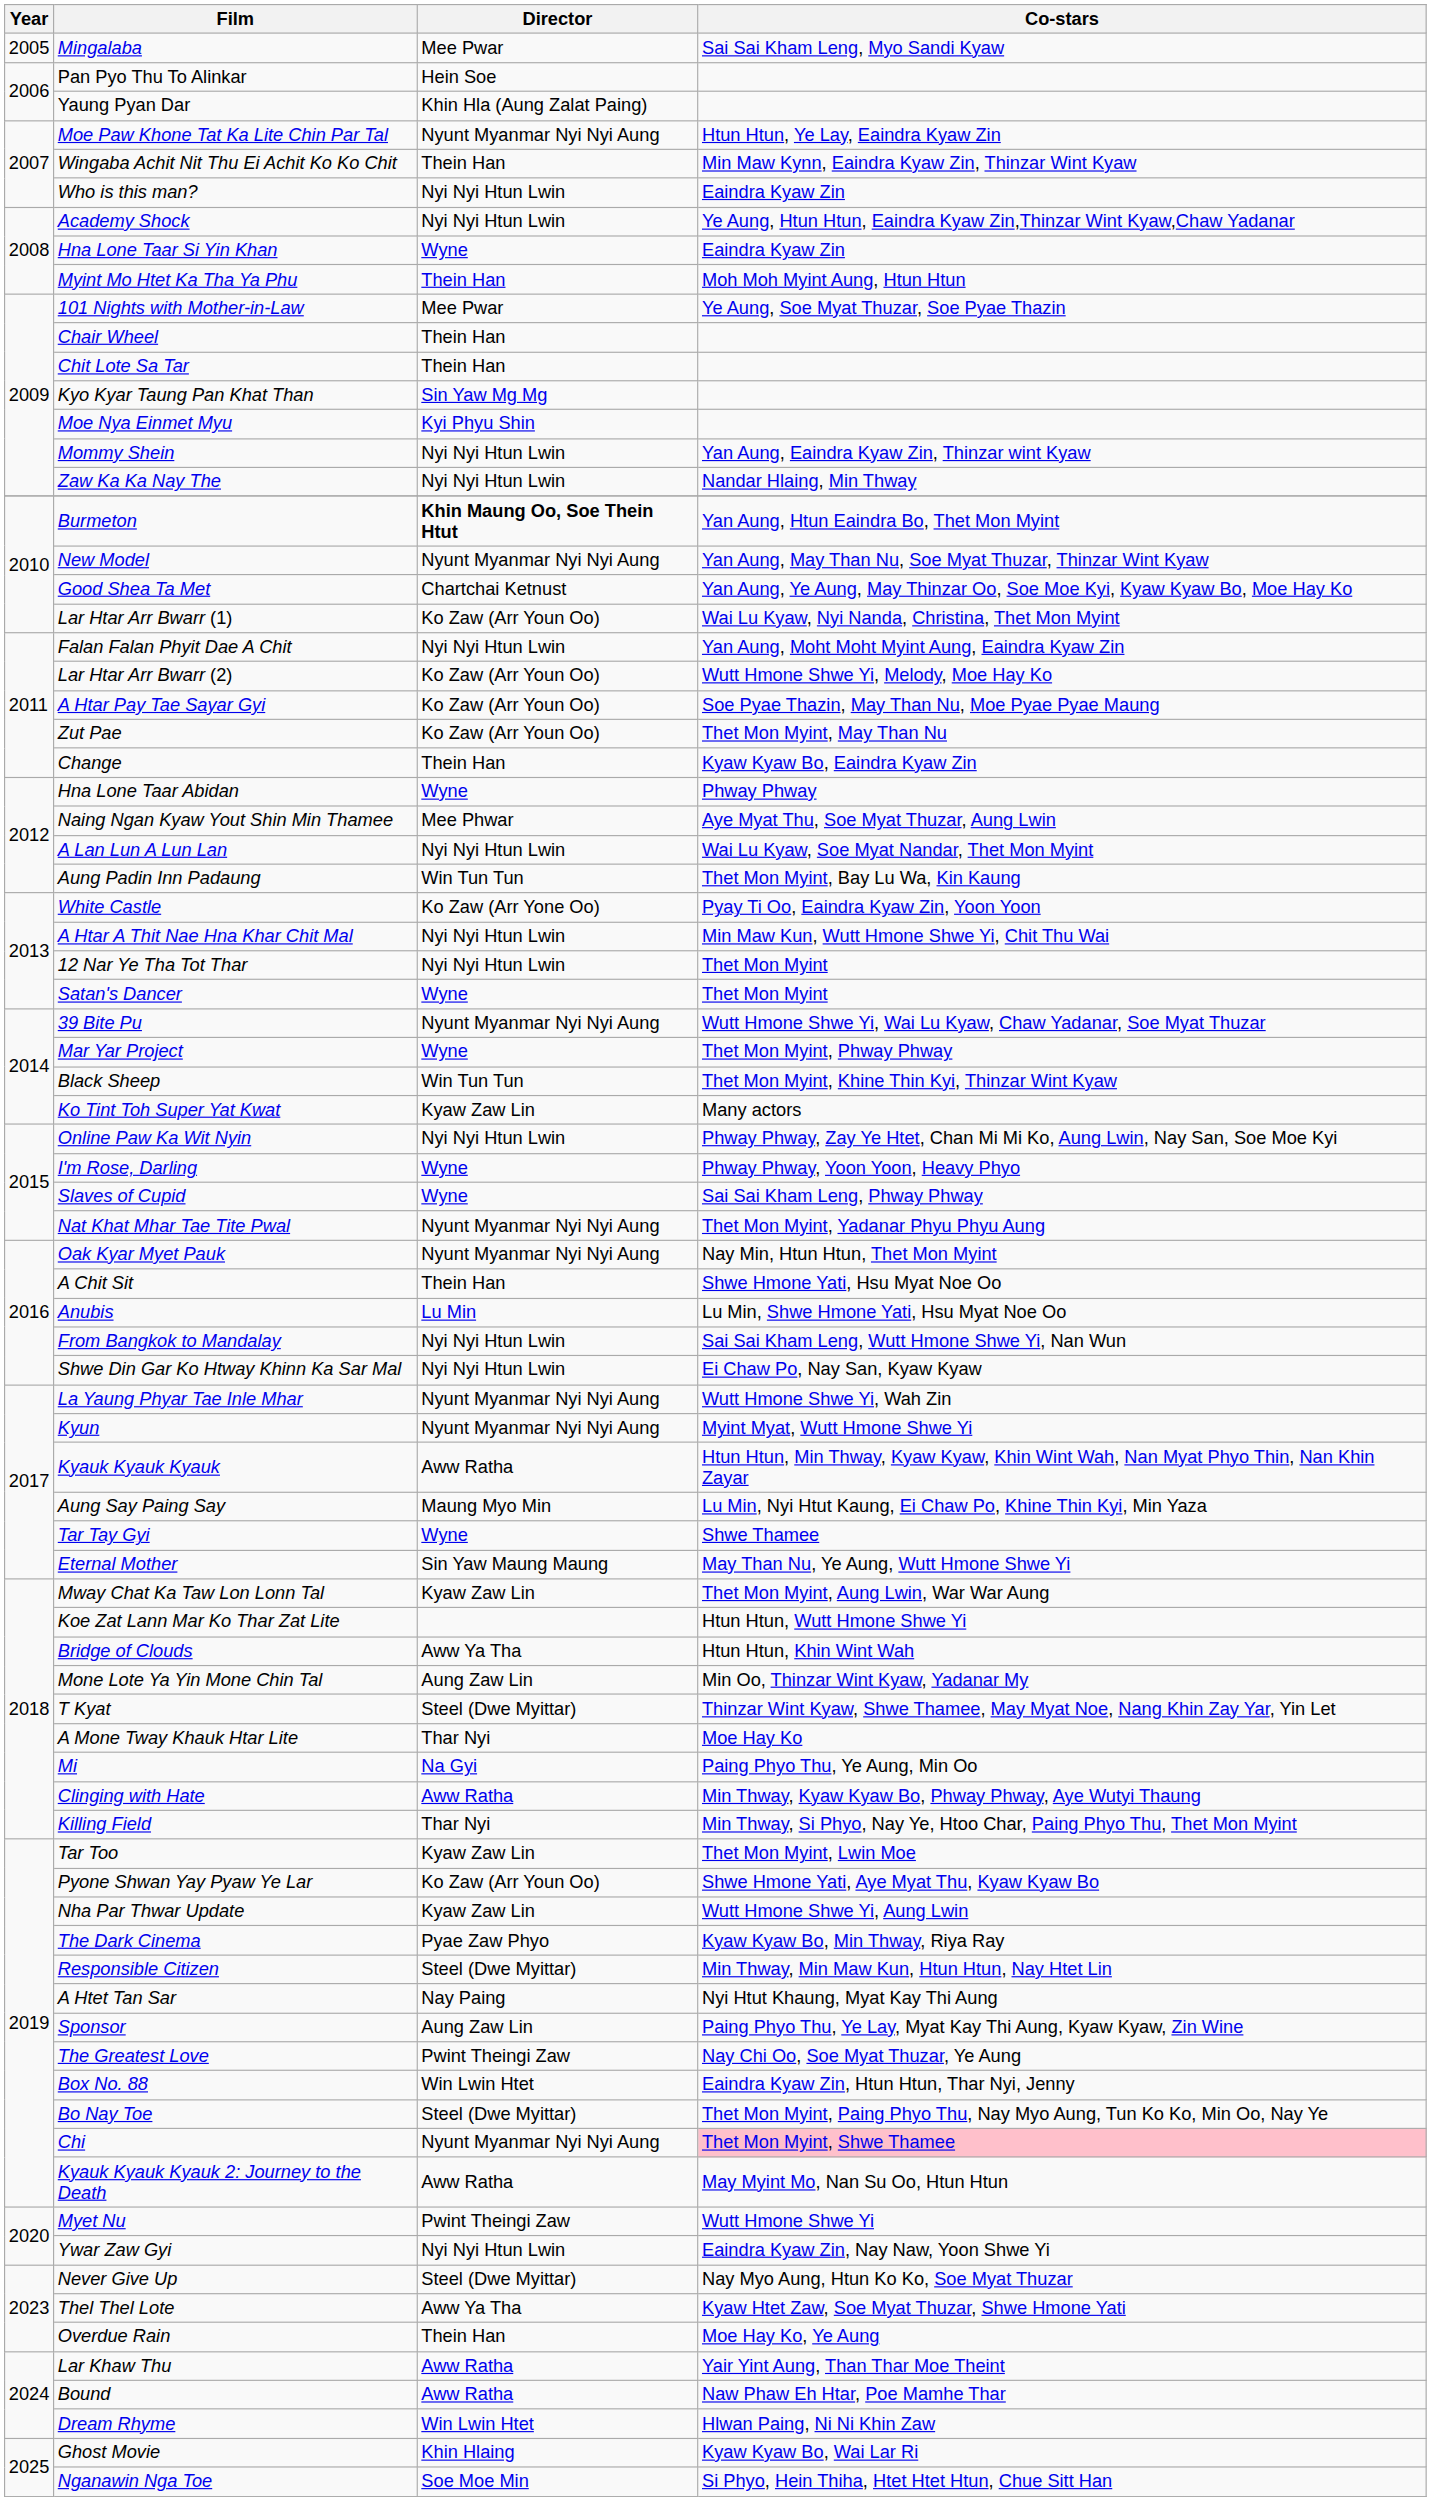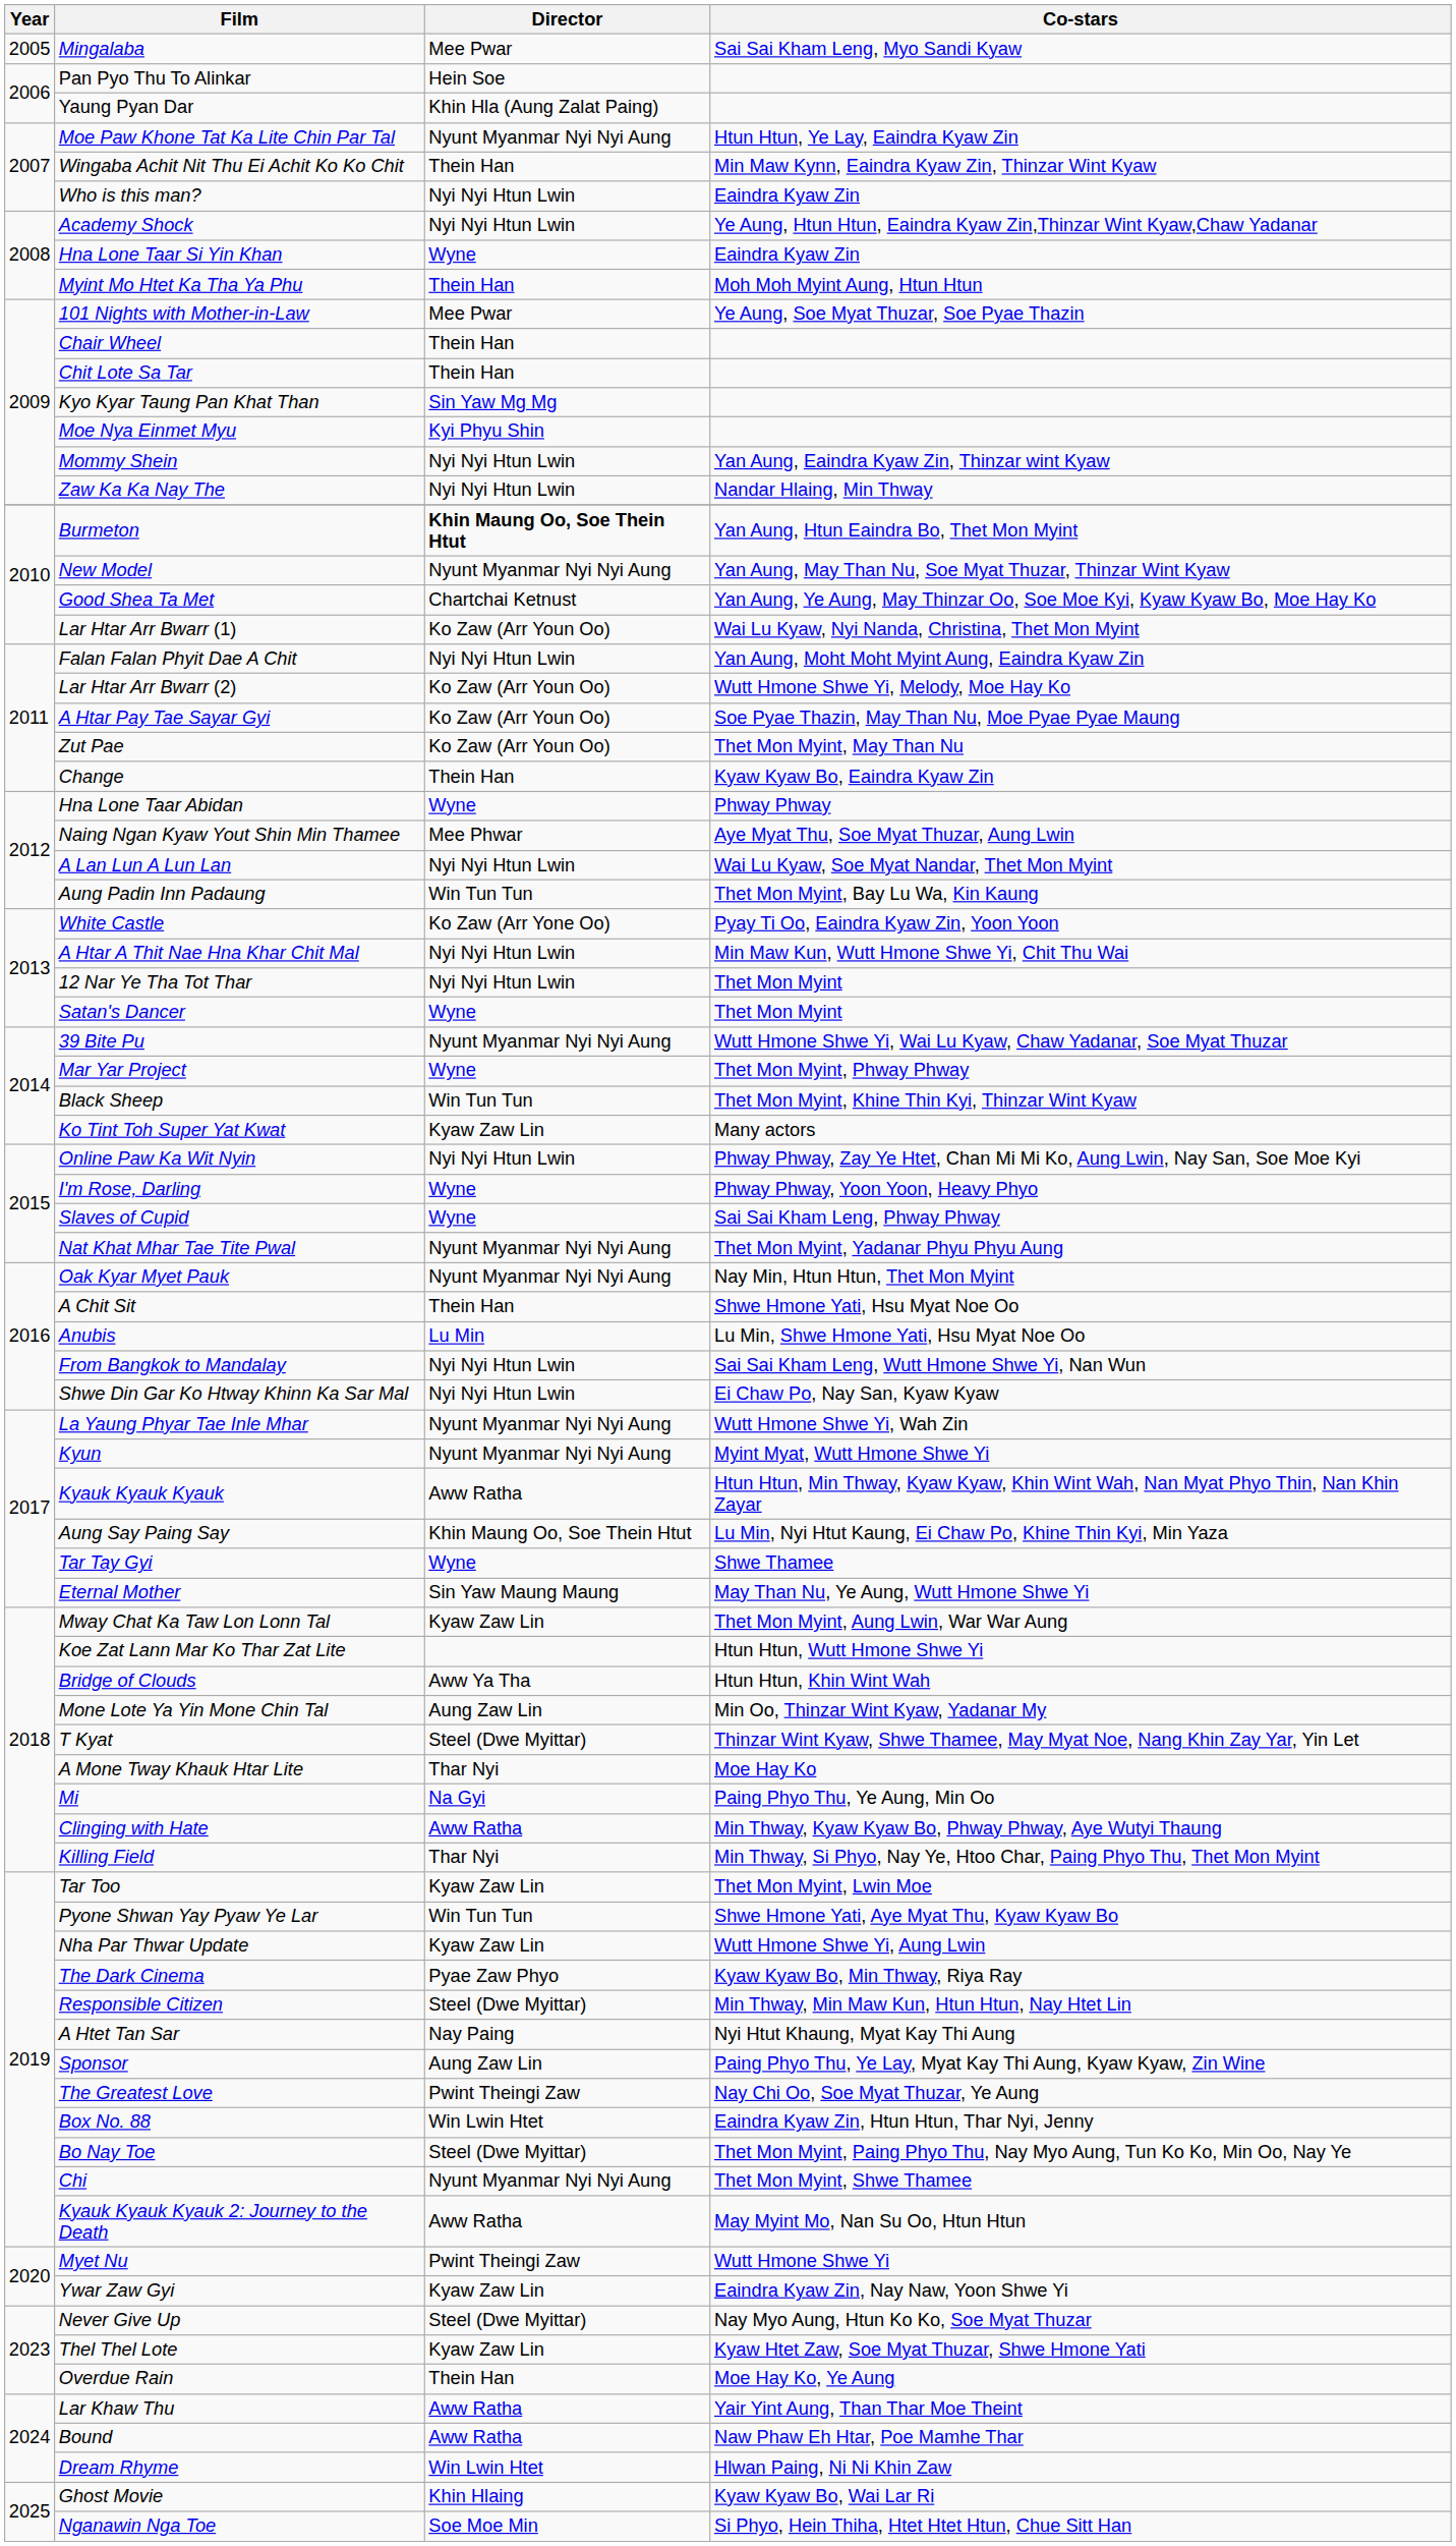Aung Say Paing Say | Director: Maung Myo Min -> Khin Maung Oo, Soe Thein Htut
Pyone Shwan Yay Pyaw Ye Lar | Director: Ko Zaw (Arr Youn Oo) -> Win Tun Tun
Chi | Co-stars: pink background -> no background
Ywar Zaw Gyi | Director: Nyi Nyi Htun Lwin -> Kyaw Zaw Lin
Thel Thel Lote | Director: Aww Ya Tha -> Kyaw Zaw Lin
